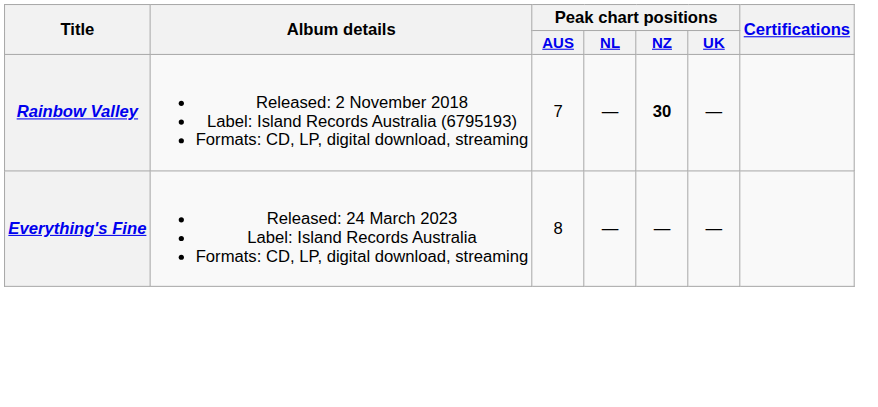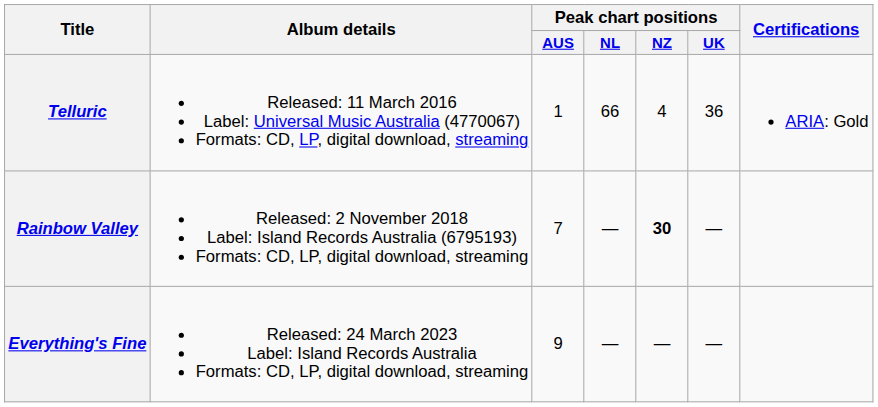+ row: Telluric | Released: 11 March 2016 Label: Universal Music Australia (4770067) Formats: CD, LP, digital download, streaming | 1 | 66 | 4 | 36 | ARIA: Gold
Everything's Fine | Peak chart positions / AUS: 8 -> 9
